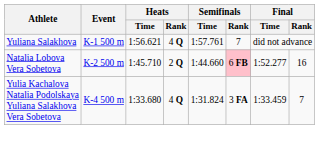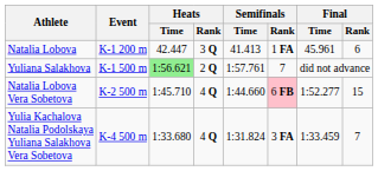+ row: Natalia Lobova | K-1 200 m | 42.447 | 3 Q | 41.413 | 1 FA | 45.961 | 6
Yuliana Salakhova | Heats / Time: no background -> lightgreen background
Yuliana Salakhova | Heats / Rank: 4 Q -> 2 Q
Natalia Lobova Vera Sobetova | Heats / Rank: 2 Q -> 4 Q
Natalia Lobova Vera Sobetova | Final / Rank: 16 -> 15
